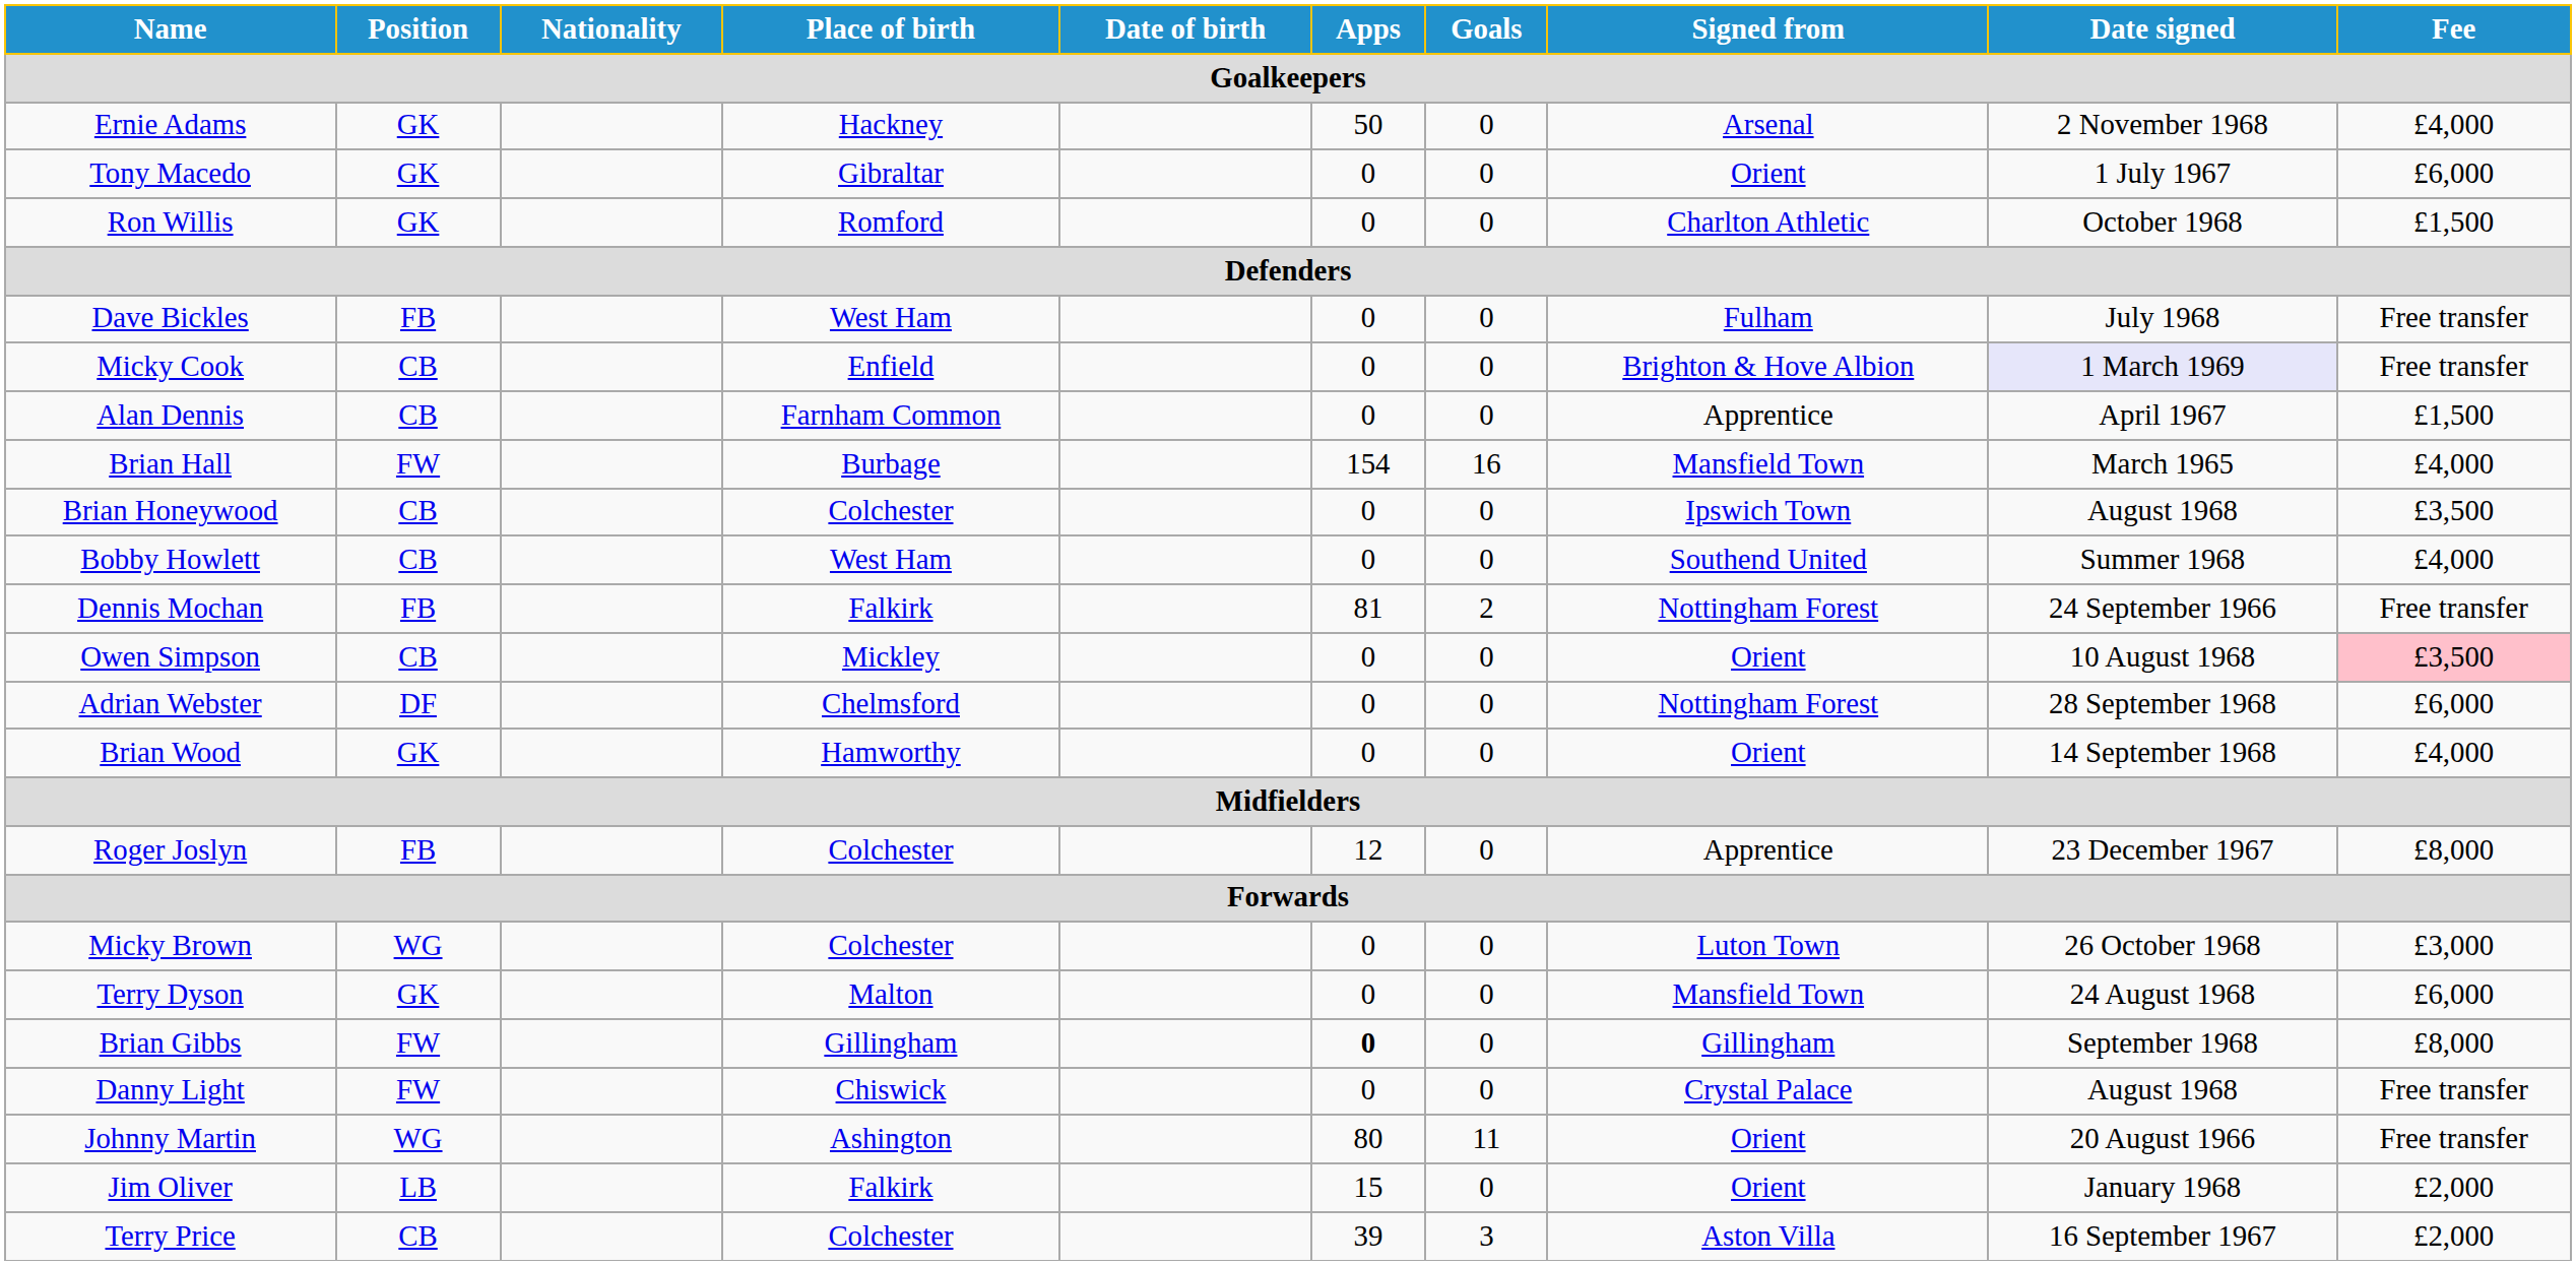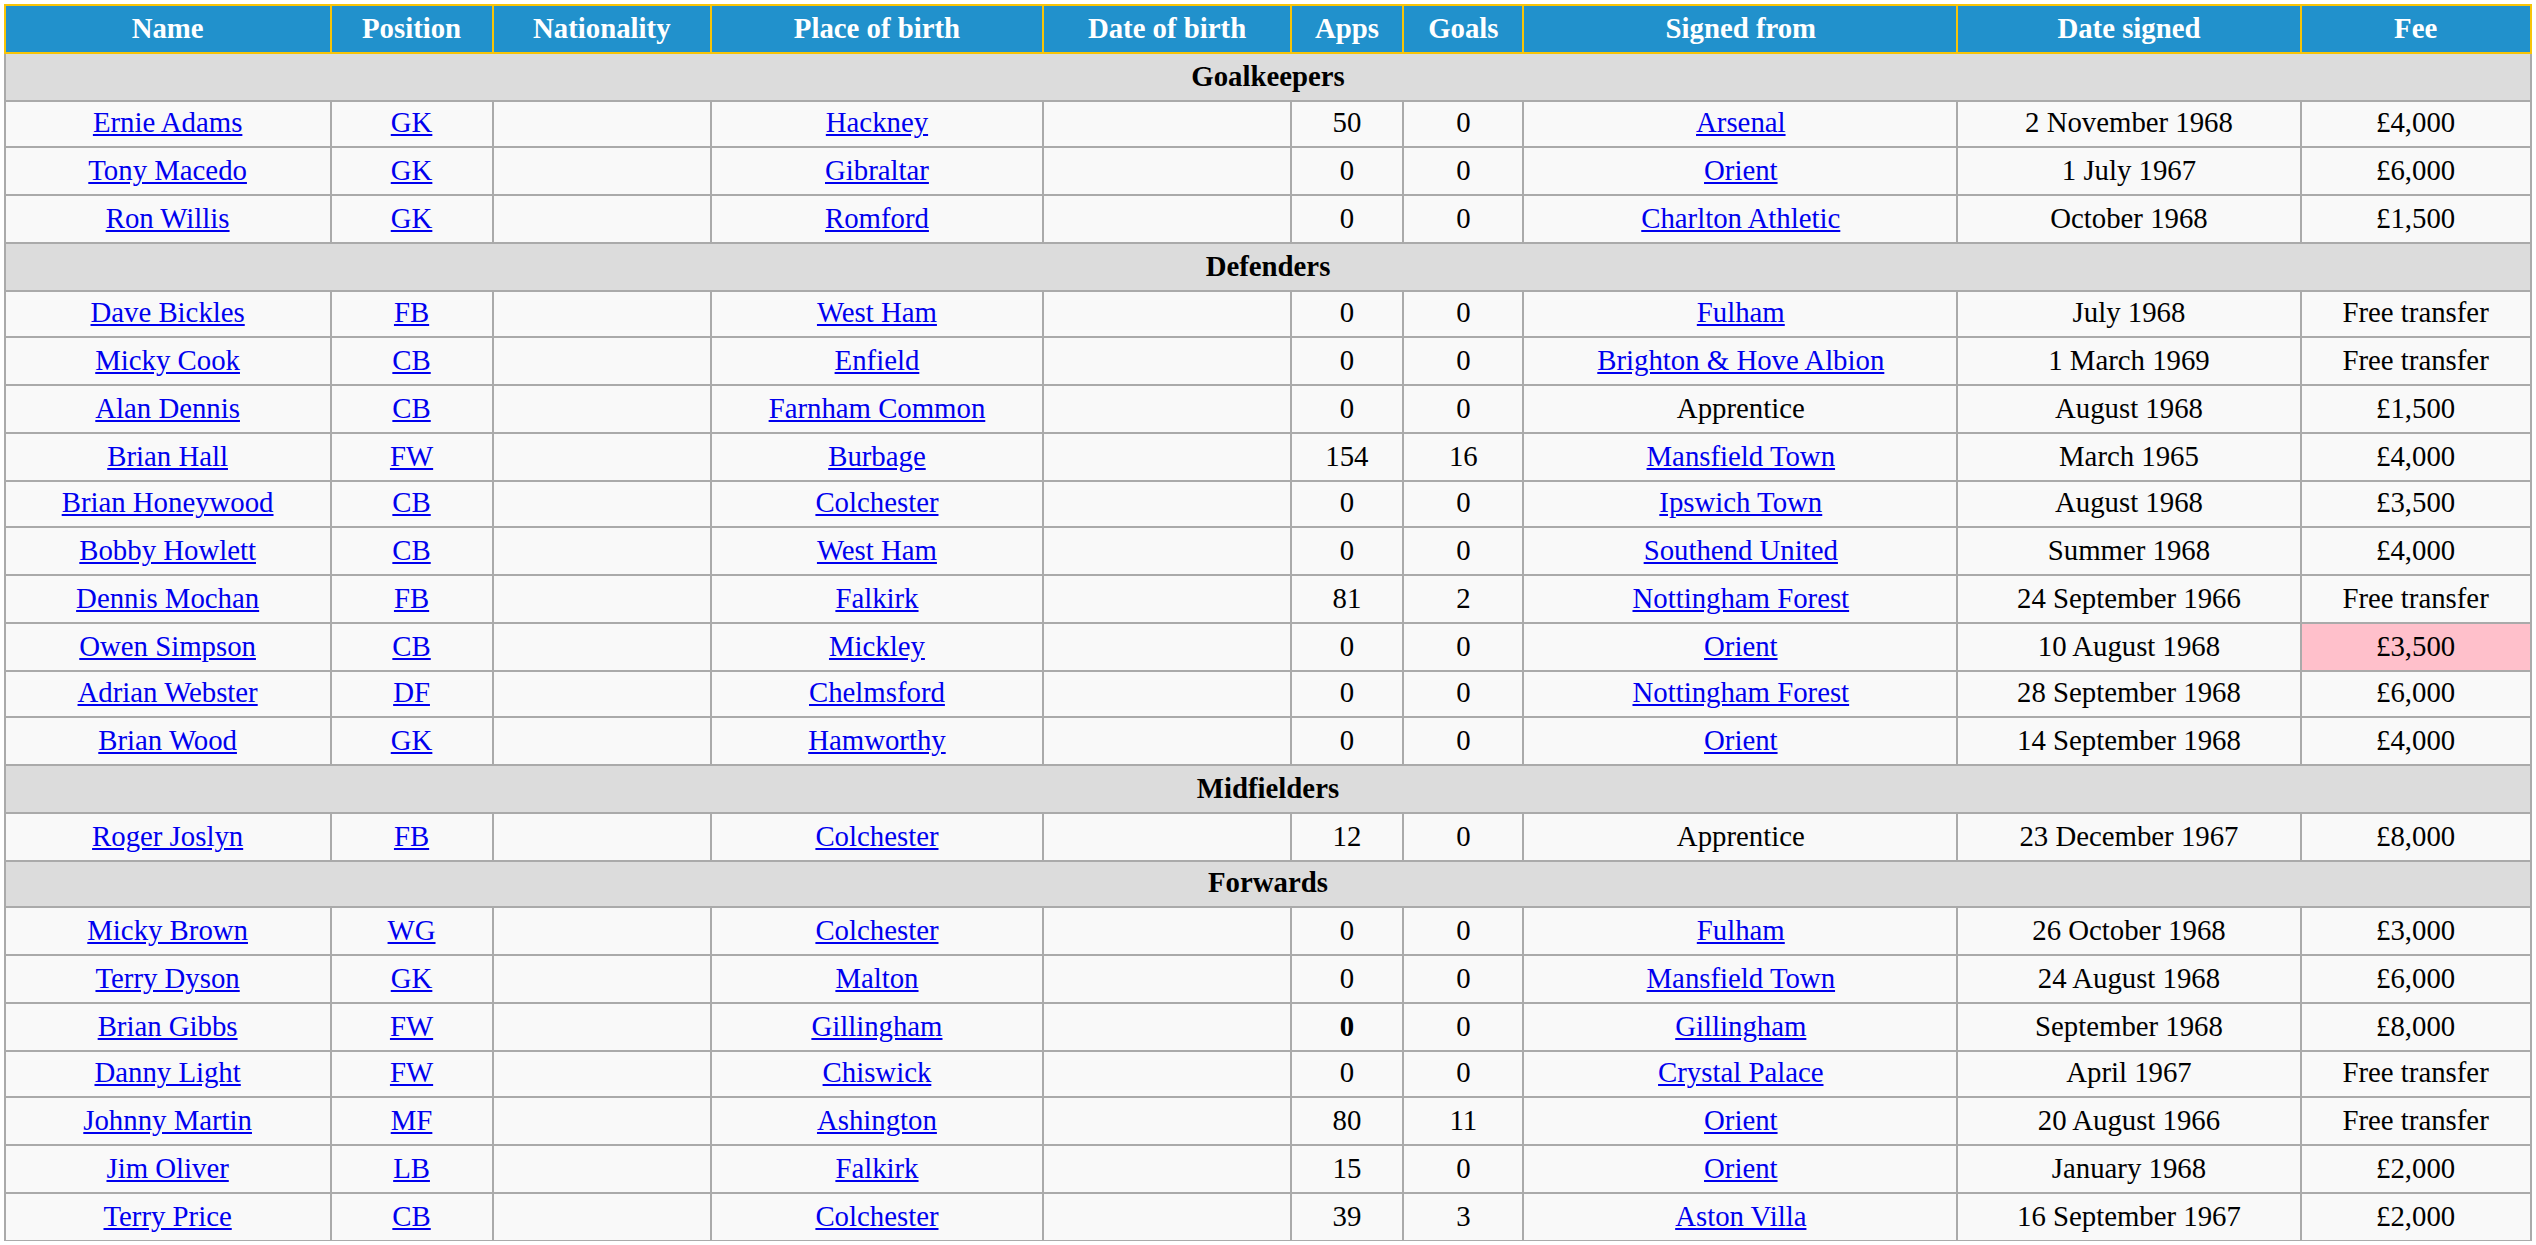Micky Cook | Date signed: lavender background -> no background
Alan Dennis | Date signed: April 1967 -> August 1968
Micky Brown | Signed from: Luton Town -> Fulham
Danny Light | Date signed: August 1968 -> April 1967
Johnny Martin | Position: WG -> MF
